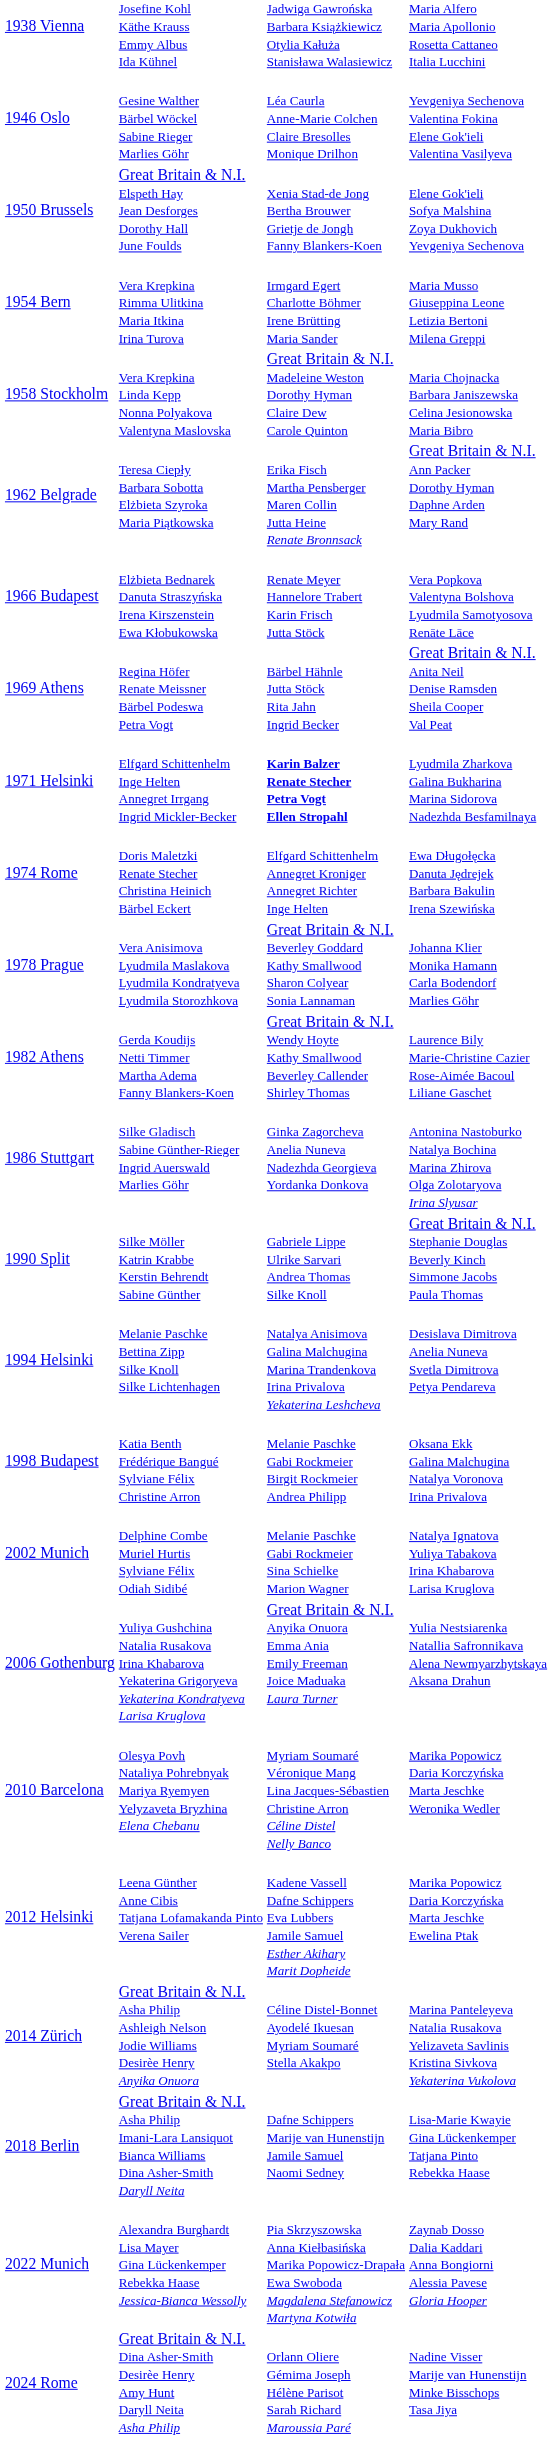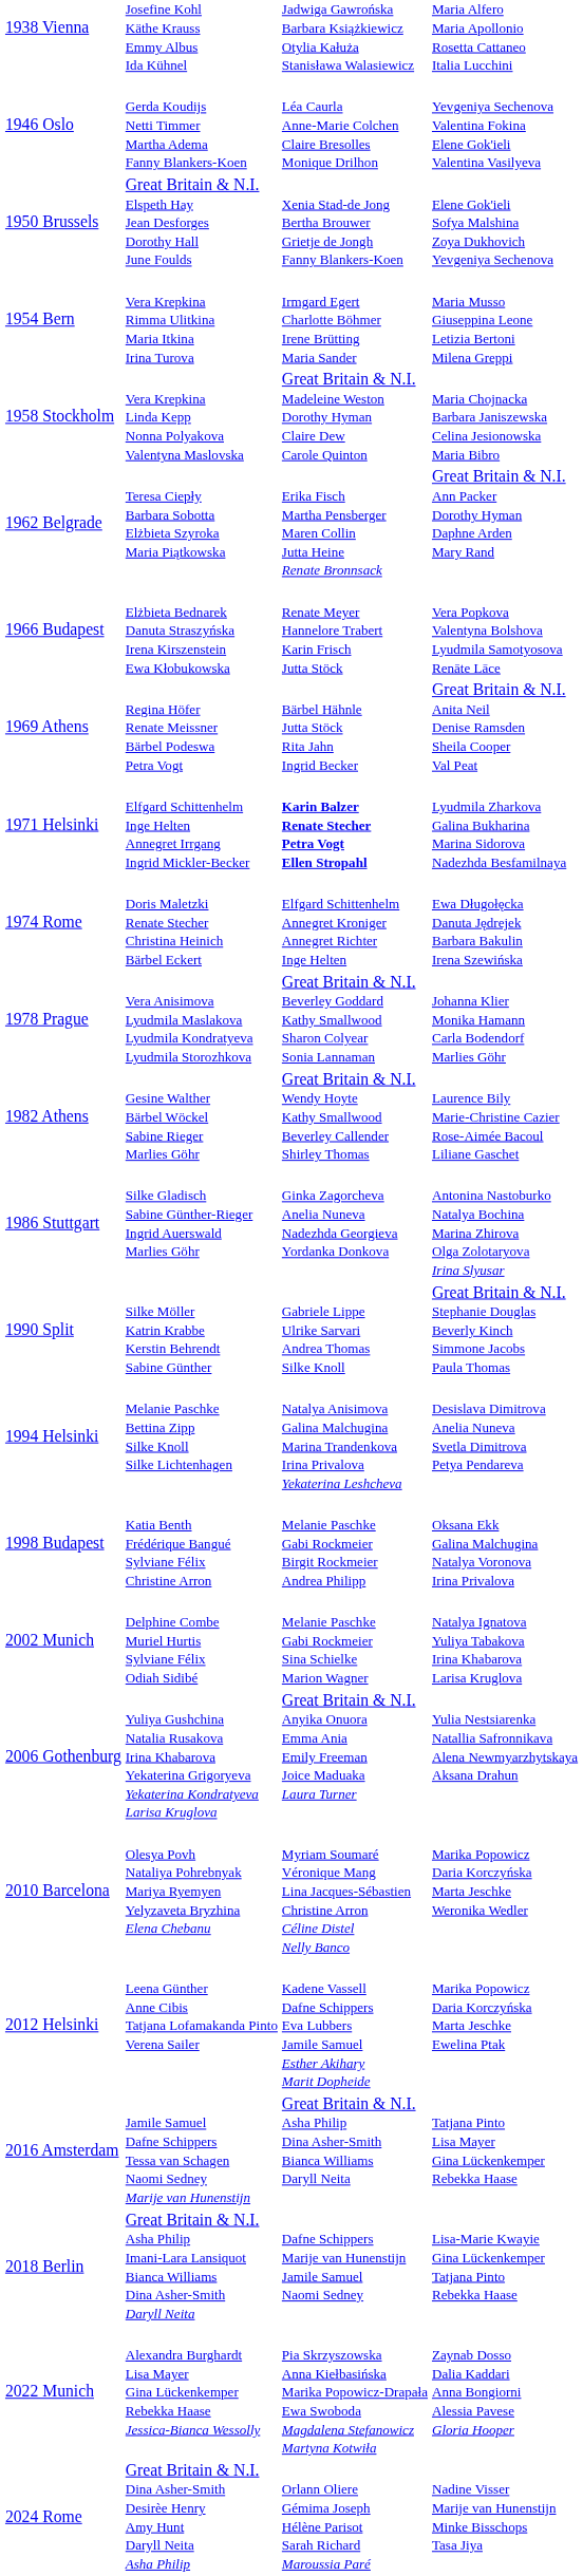1946 Oslo | column 2: Gesine Walther Bärbel Wöckel Sabine Rieger Marlies Göhr -> Gerda Koudijs Netti Timmer Martha Adema Fanny Blankers-Koen
1982 Athens | column 2: Gerda Koudijs Netti Timmer Martha Adema Fanny Blankers-Koen -> Gesine Walther Bärbel Wöckel Sabine Rieger Marlies Göhr
- row: 2014 Zürich | Great Britain & N.I. Asha Philip Ashleigh Nelson Jodie Williams Desirèe Henry Anyika Onuora | Céline Distel-Bonnet Ayodelé Ikuesan Myriam Soumaré Stella Akakpo | Marina Panteleyeva Natalia Rusakova Yelizaveta Savlinis Kristina Sivkova Yekaterina Vukolova
+ row: 2016 Amsterdam | Jamile Samuel Dafne Schippers Tessa van Schagen Naomi Sedney Marije van Hunenstijn | Great Britain & N.I. Asha Philip Dina Asher-Smith Bianca Williams Daryll Neita | Tatjana Pinto Lisa Mayer Gina Lückenkemper Rebekka Haase
